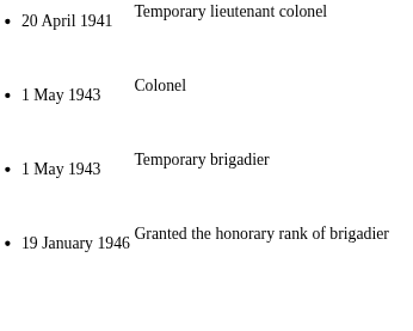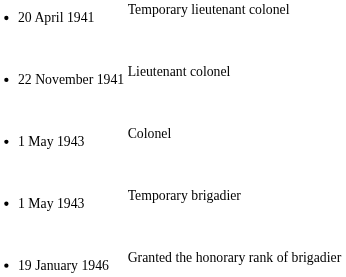+ row: 22 November 1941 | Lieutenant colonel
